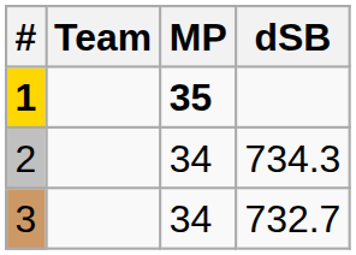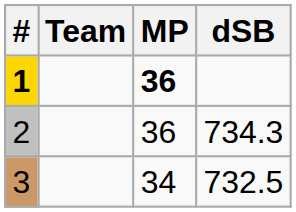1 | MP: 35 -> 36
2 | MP: 34 -> 36
3 | dSB: 732.7 -> 732.5
